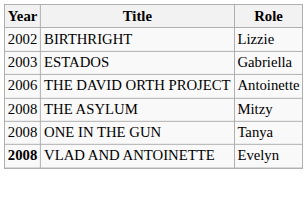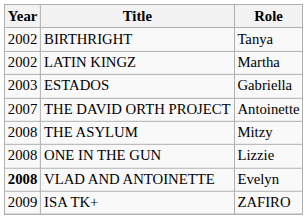BIRTHRIGHT | Role: Lizzie -> Tanya
+ row: 2002 | LATIN KINGZ | Martha
THE DAVID ORTH PROJECT | Year: 2006 -> 2007
ONE IN THE GUN | Role: Tanya -> Lizzie
+ row: 2009 | ISA TK+ | ZAFIRO
